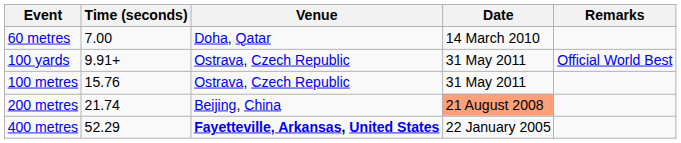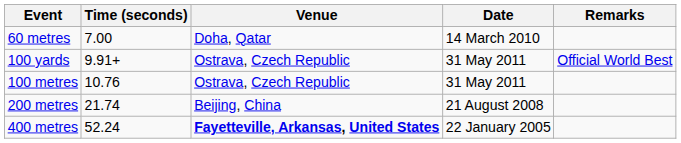100 metres | Time (seconds): 15.76 -> 10.76
200 metres | Date: lightsalmon background -> no background
400 metres | Time (seconds): 52.29 -> 52.24
